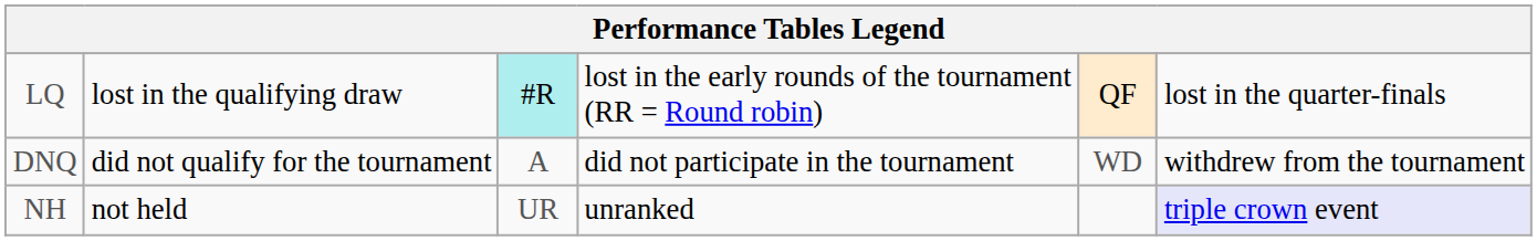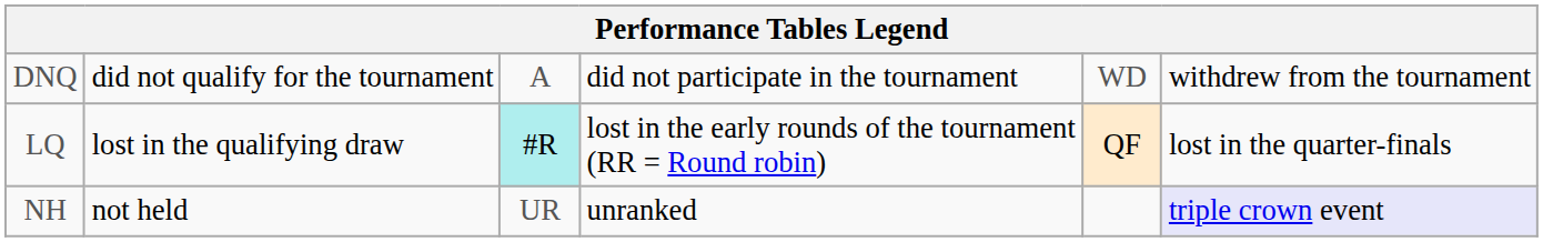rows swapped: LQ <-> DNQ
